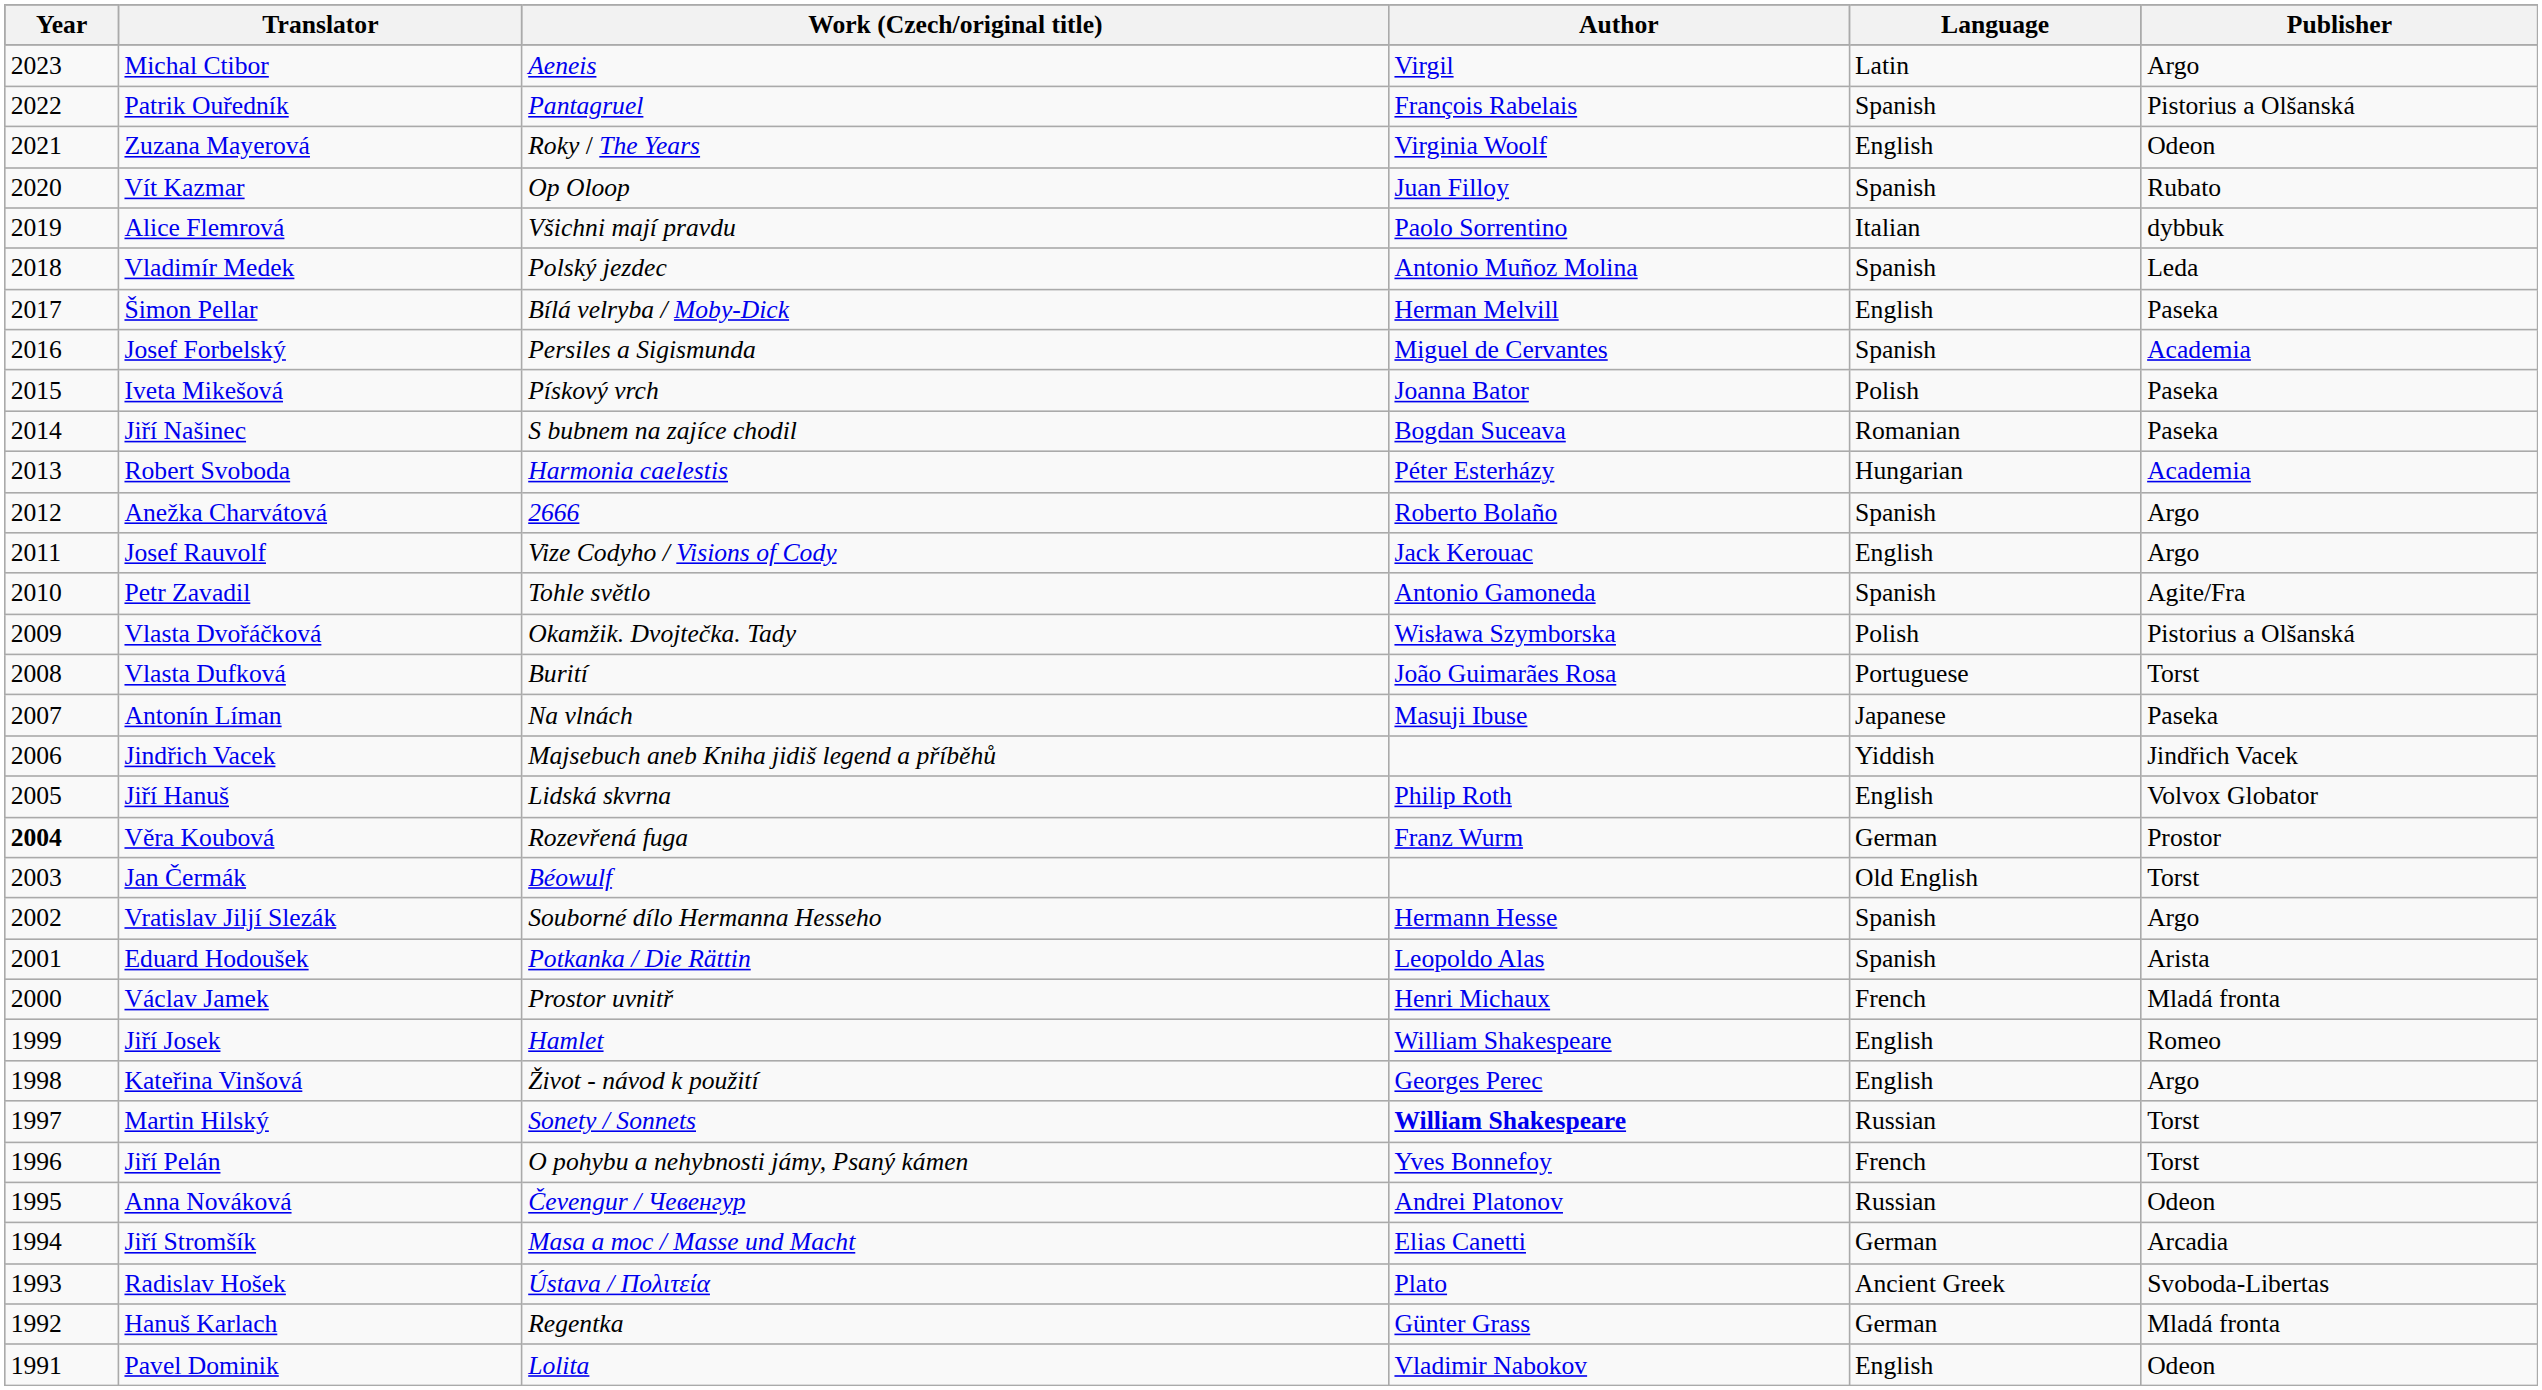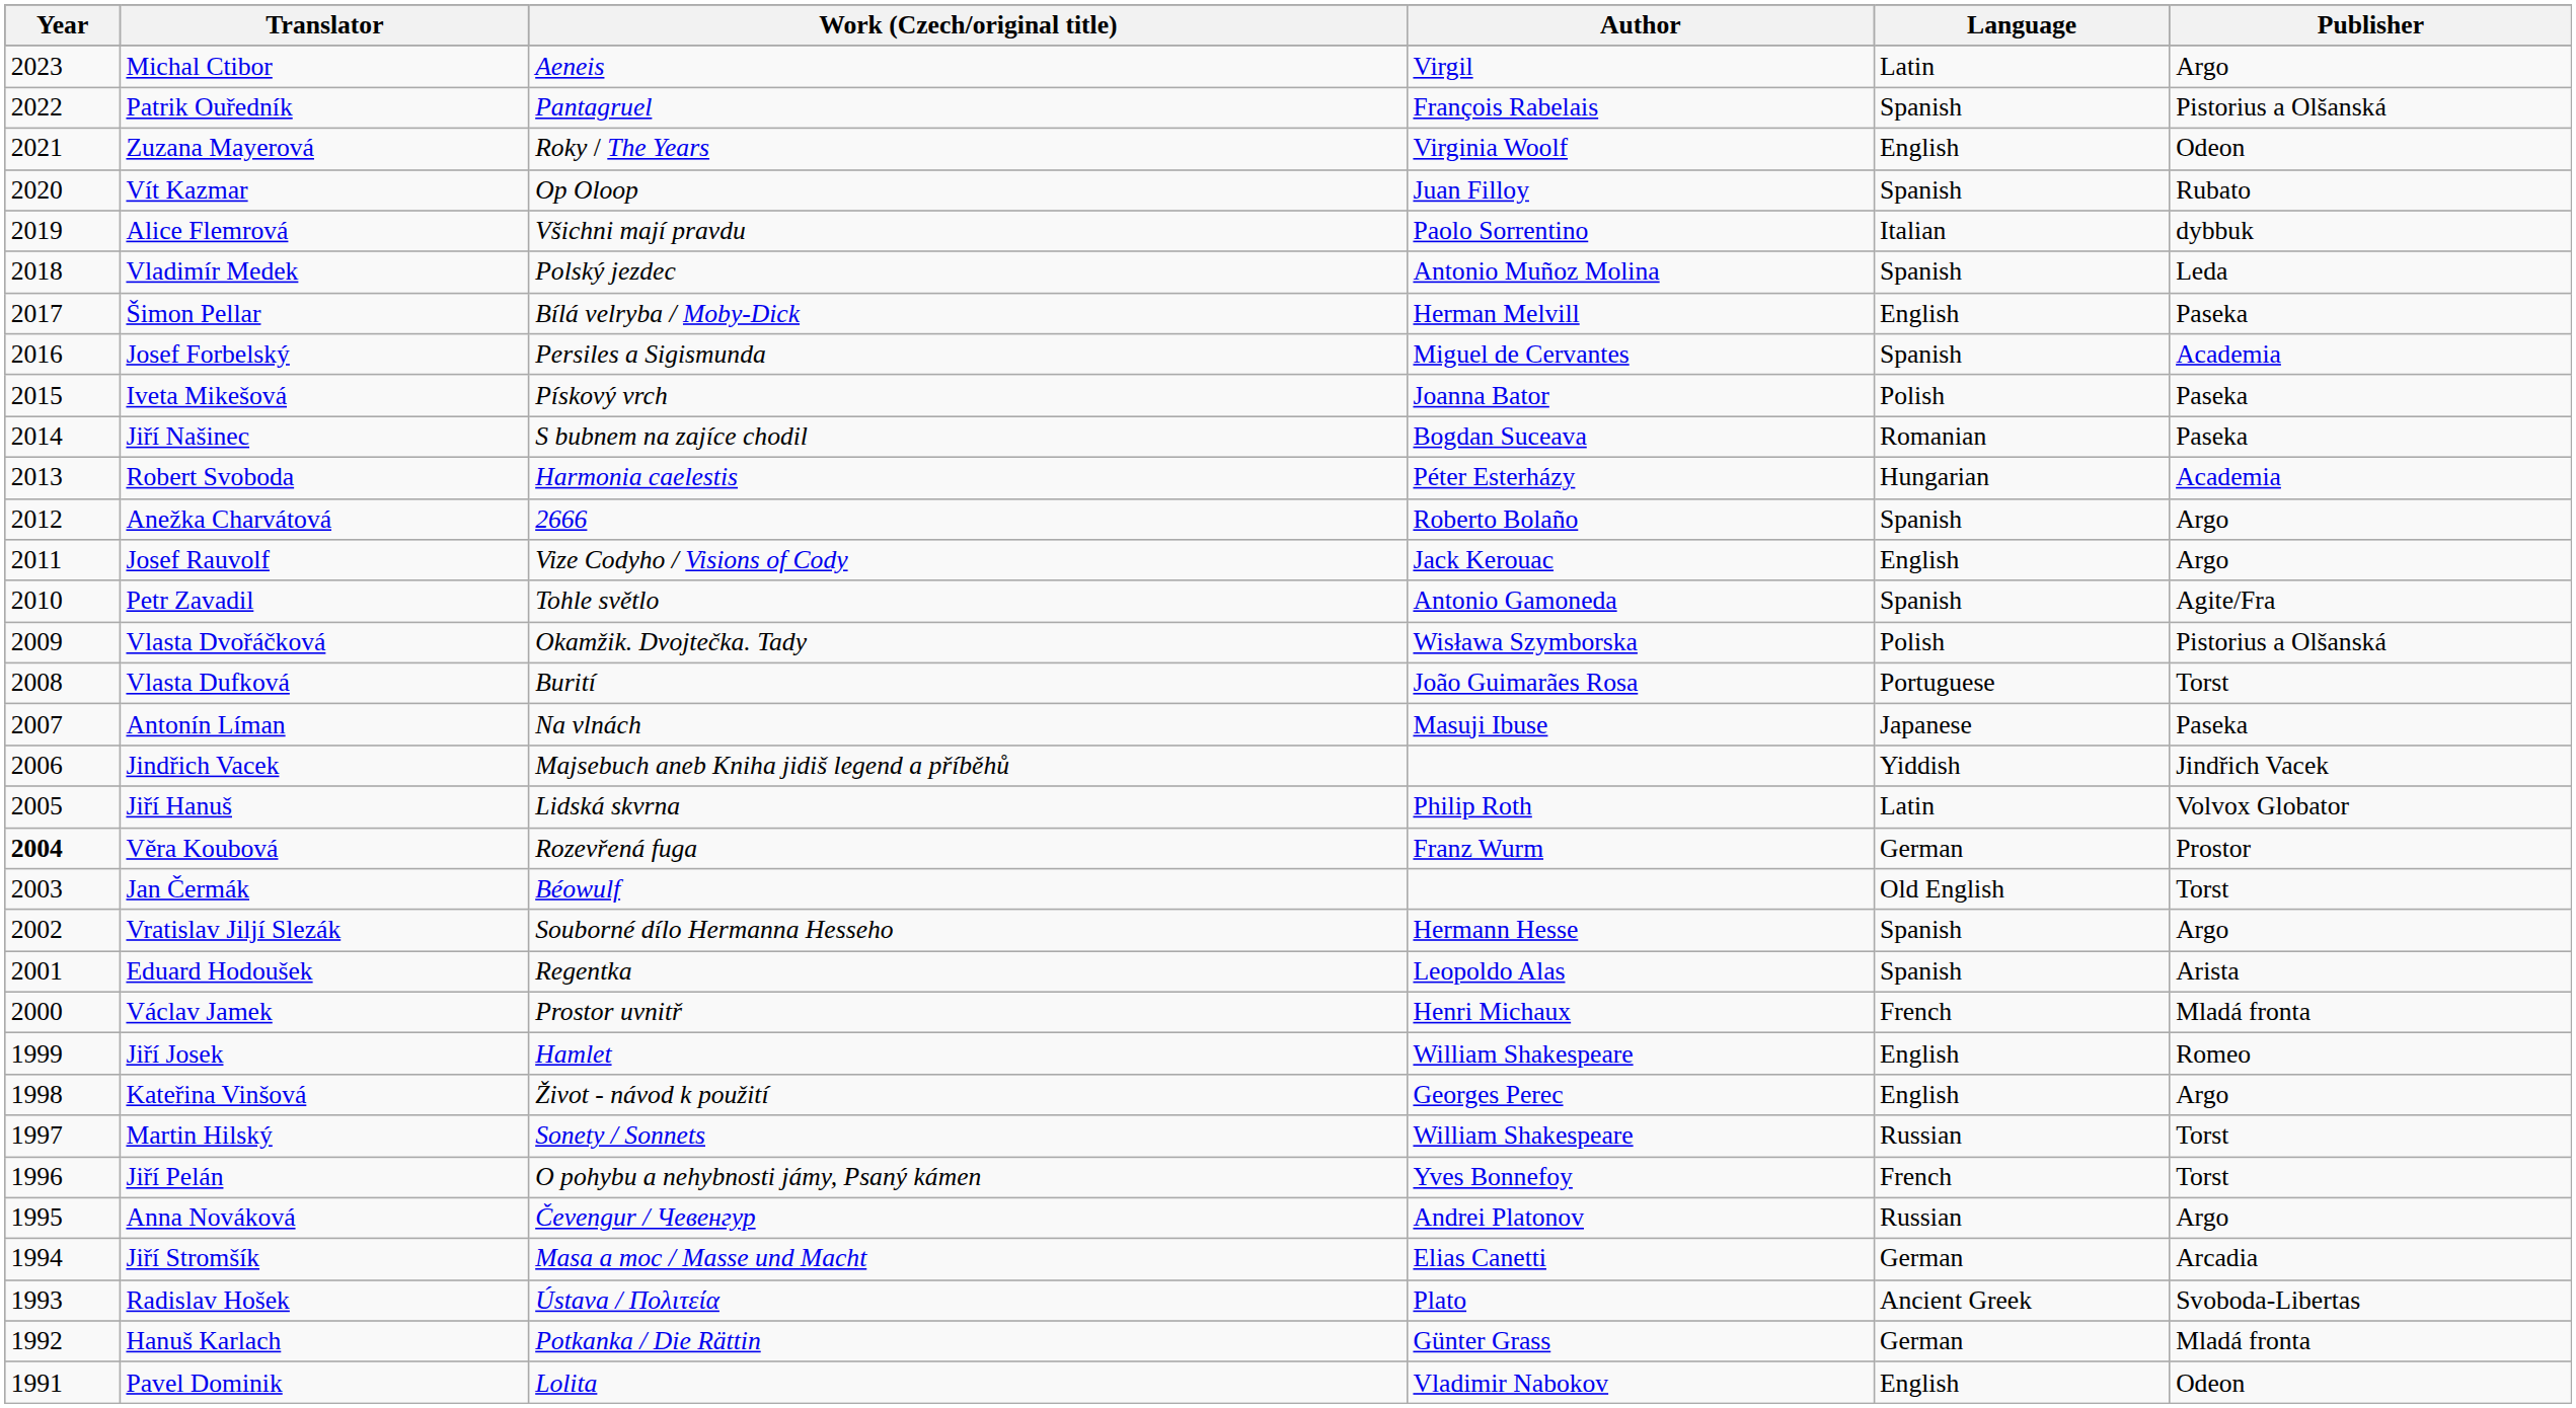Jiří Hanuš | Language: English -> Latin
Eduard Hodoušek | Work (Czech/original title): Potkanka / Die Rättin -> Regentka
Martin Hilský | Author: bold -> normal
Anna Nováková | Publisher: Odeon -> Argo
Hanuš Karlach | Work (Czech/original title): Regentka -> Potkanka / Die Rättin
